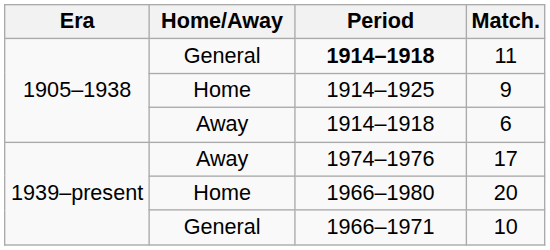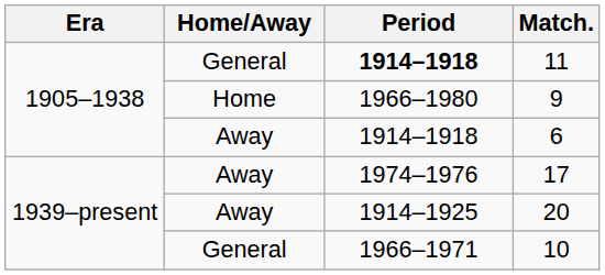9 | Period: 1914–1925 -> 1966–1980
20 | Home/Away: Home -> Away
20 | Period: 1966–1980 -> 1914–1925
